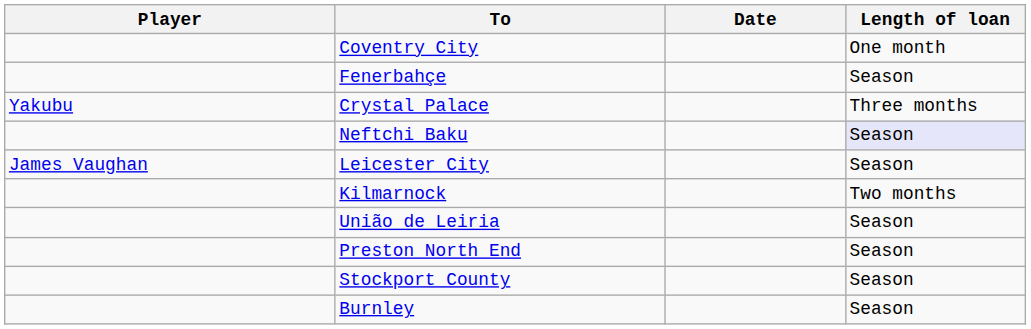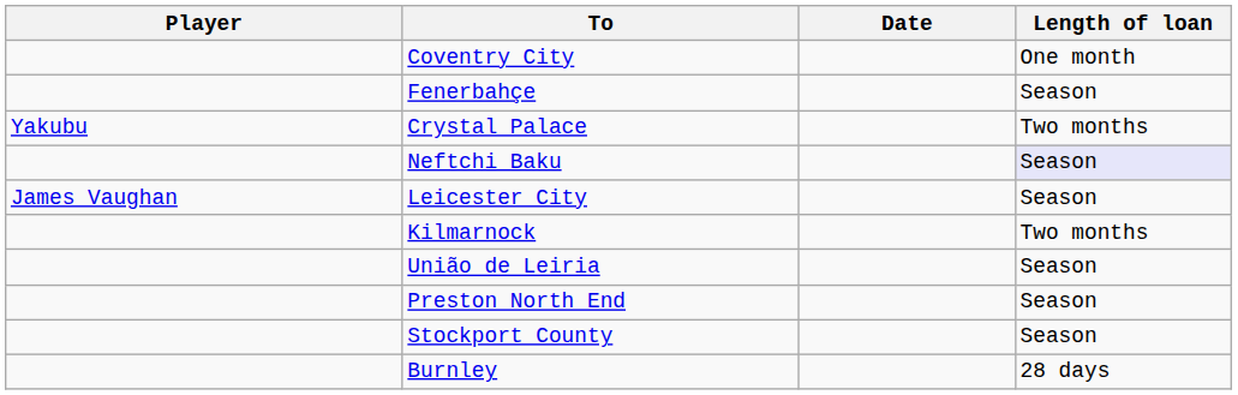Crystal Palace | Length of loan: Three months -> Two months
Burnley | Length of loan: Season -> 28 days
